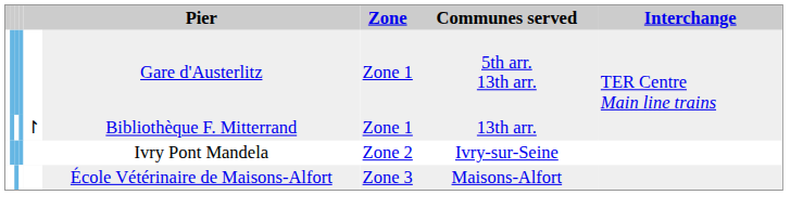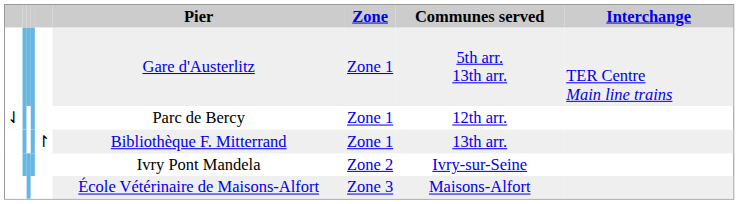+ row: ⇃ | Parc de Bercy | Zone 1 | 12th arr.
